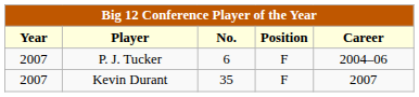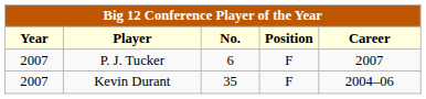P. J. Tucker | Career: 2004–06 -> 2007
Kevin Durant | Career: 2007 -> 2004–06
